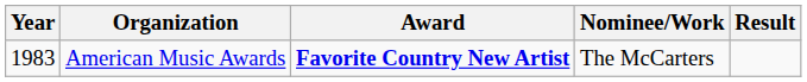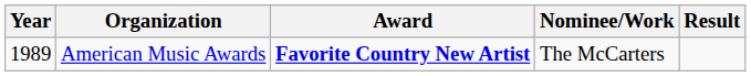American Music Awards | Year: 1983 -> 1989
